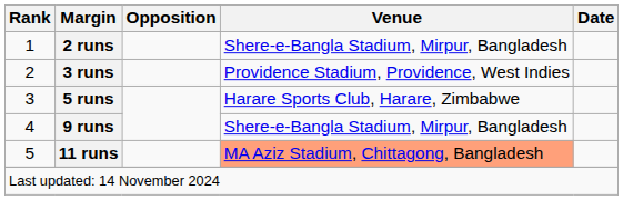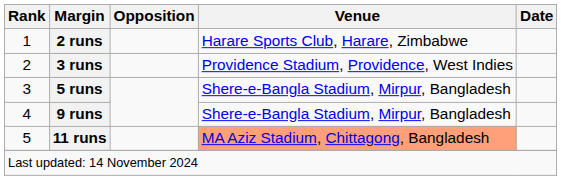2 runs | Venue: Shere-e-Bangla Stadium, Mirpur, Bangladesh -> Harare Sports Club, Harare, Zimbabwe
5 runs | Venue: Harare Sports Club, Harare, Zimbabwe -> Shere-e-Bangla Stadium, Mirpur, Bangladesh
